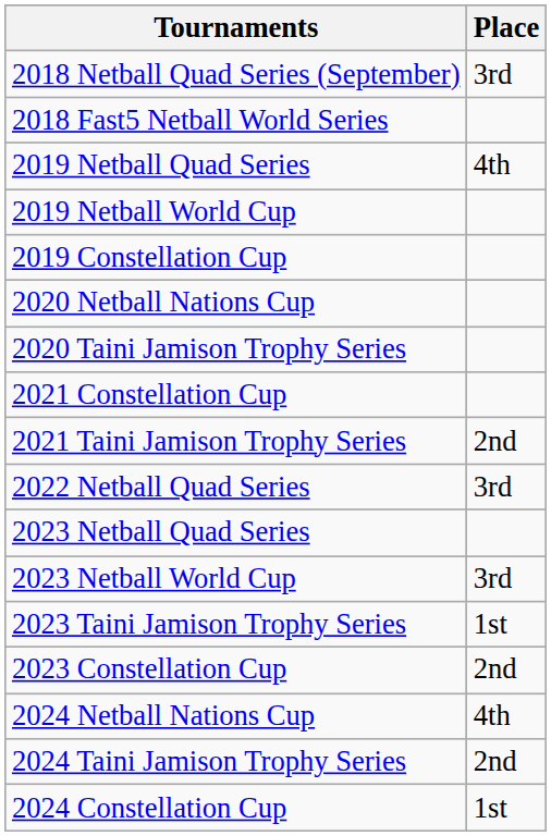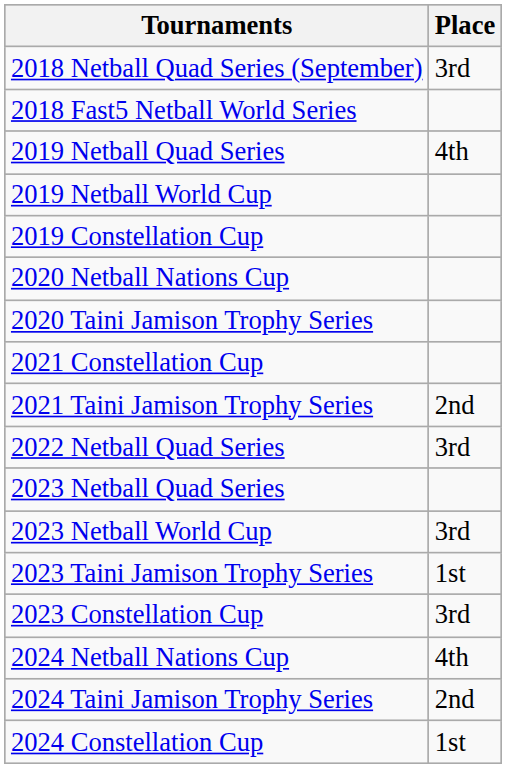2023 Constellation Cup | Place: 2nd -> 3rd
